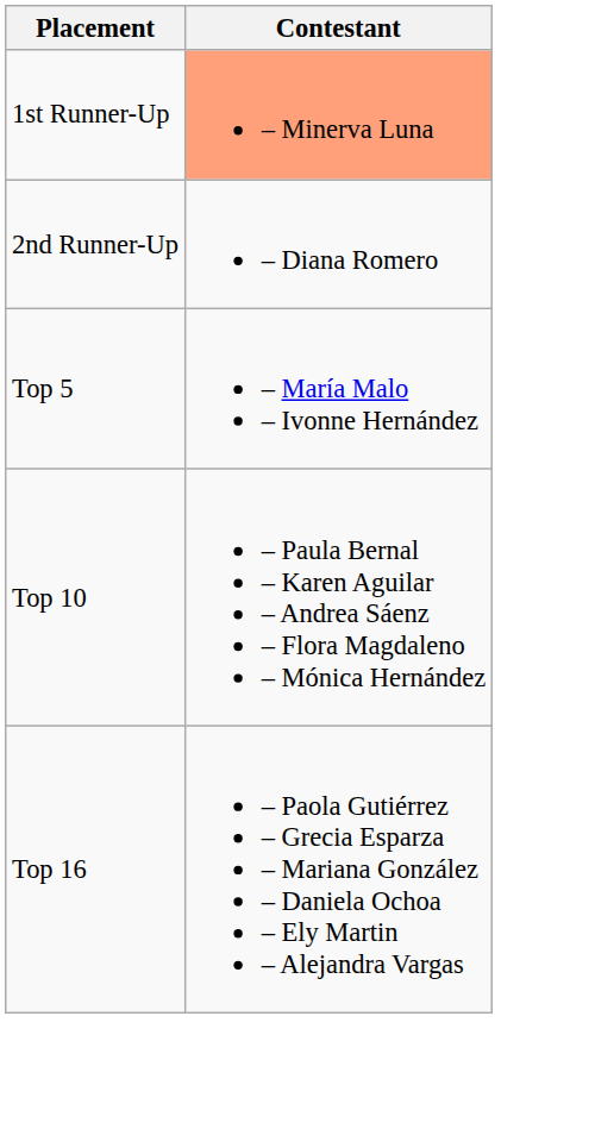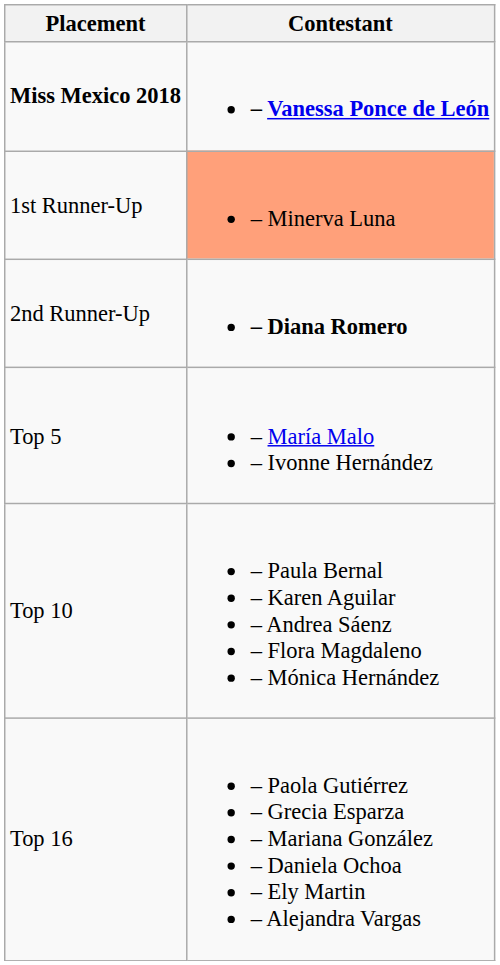+ row: Miss Mexico 2018 | – Vanessa Ponce de León
2nd Runner-Up | Contestant: normal -> bold
